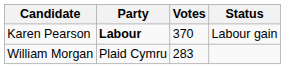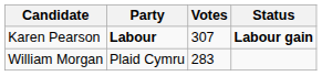Karen Pearson | Votes: 370 -> 307
Karen Pearson | Status: normal -> bold
